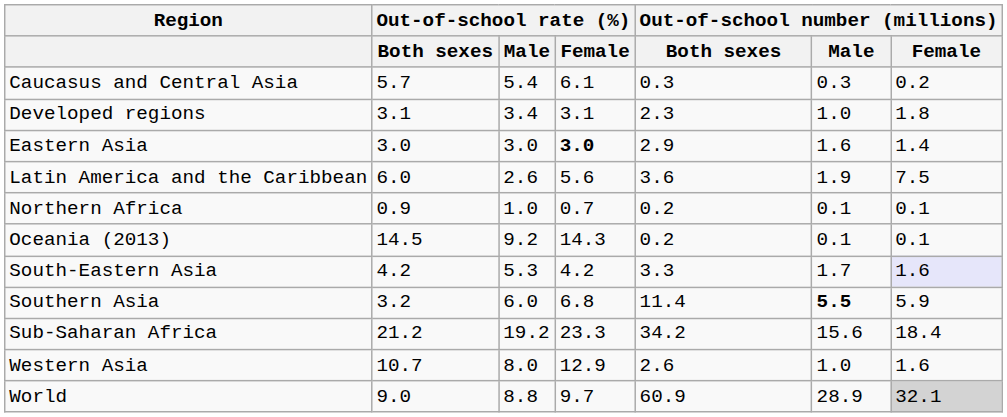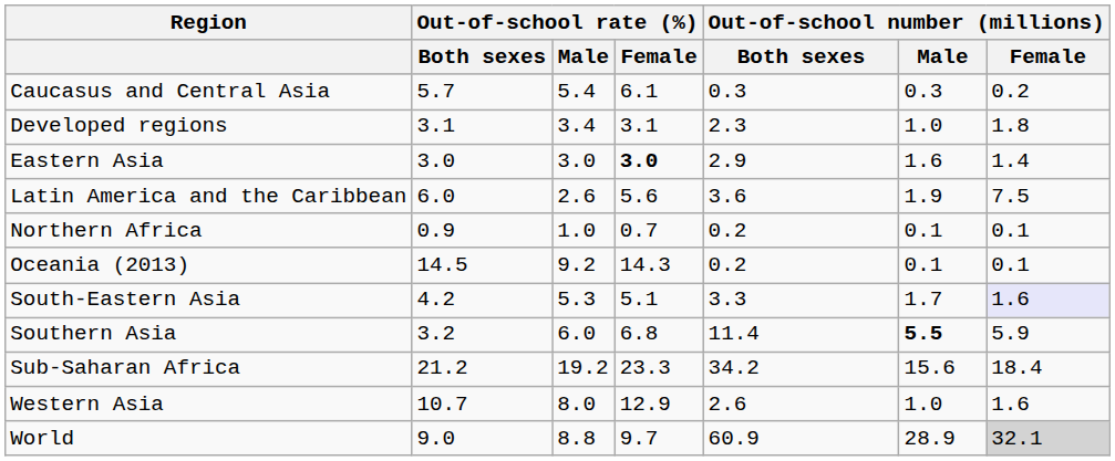South-Eastern Asia | Out-of-school rate (%) / Female: 4.2 -> 5.1
